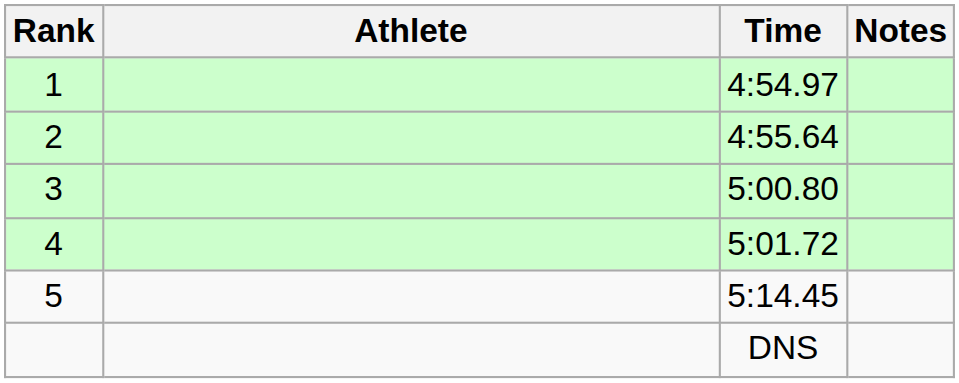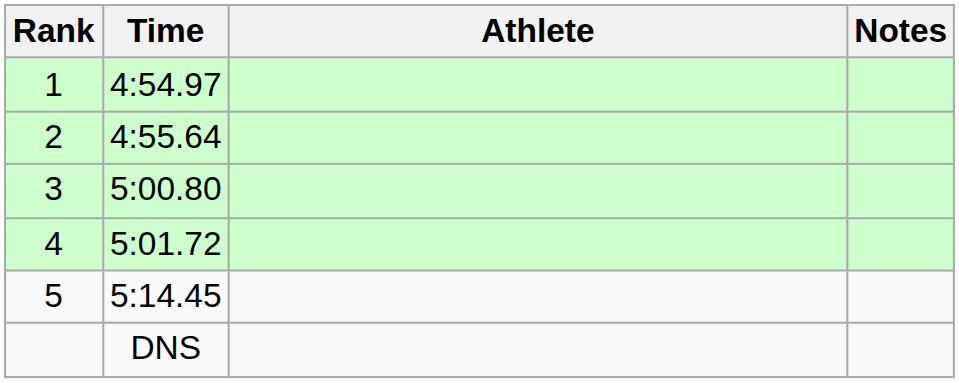columns swapped: Athlete <-> Time
